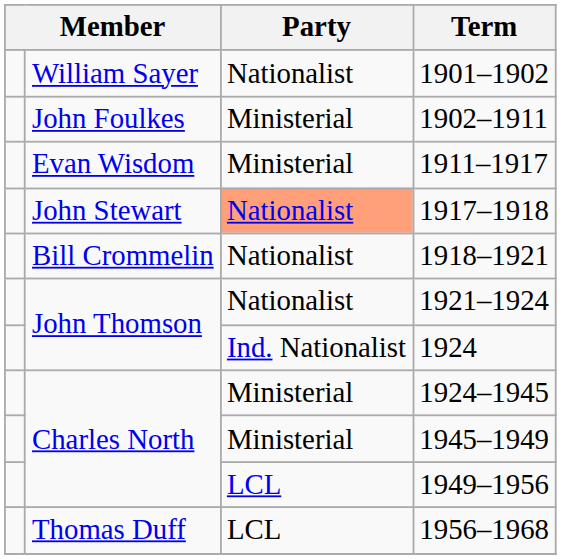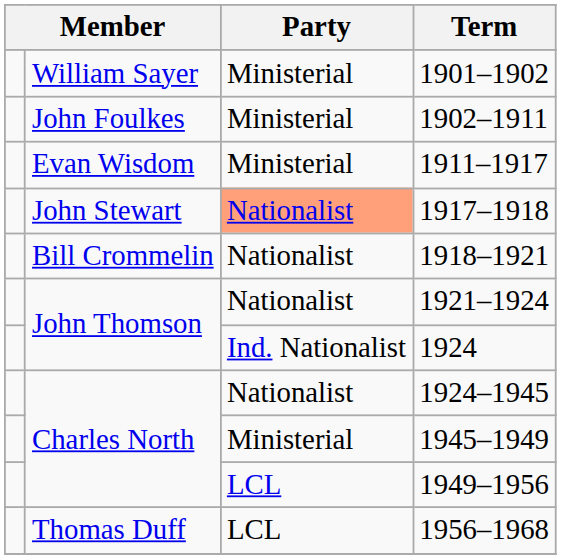1901–1902 | Party: Nationalist -> Ministerial
1924–1945 | Party: Ministerial -> Nationalist
